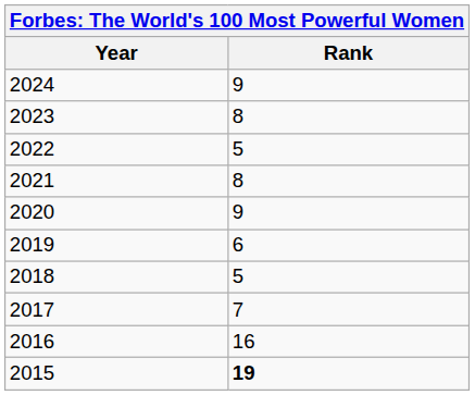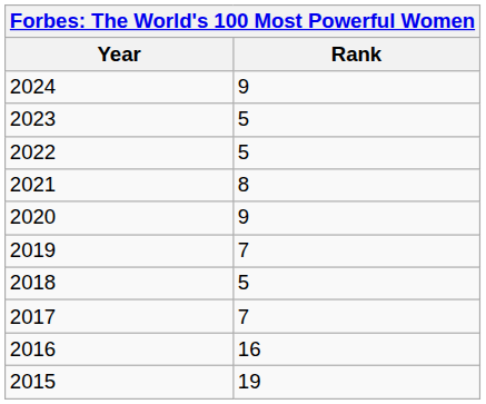2023 | Rank: 8 -> 5
2019 | Rank: 6 -> 7
2015 | Rank: bold -> normal
